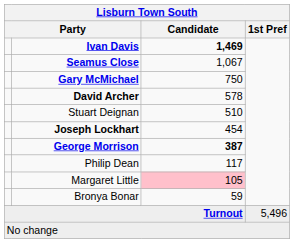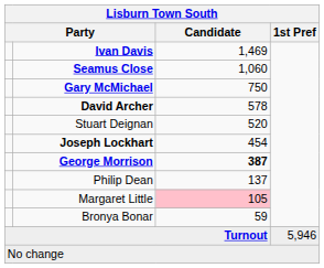Ivan Davis | Candidate: bold -> normal
Seamus Close | Candidate: 1,067 -> 1,060
Stuart Deignan | Candidate: 510 -> 520
Philip Dean | Candidate: 117 -> 137
Turnout | 1st Pref: 5,496 -> 5,946
